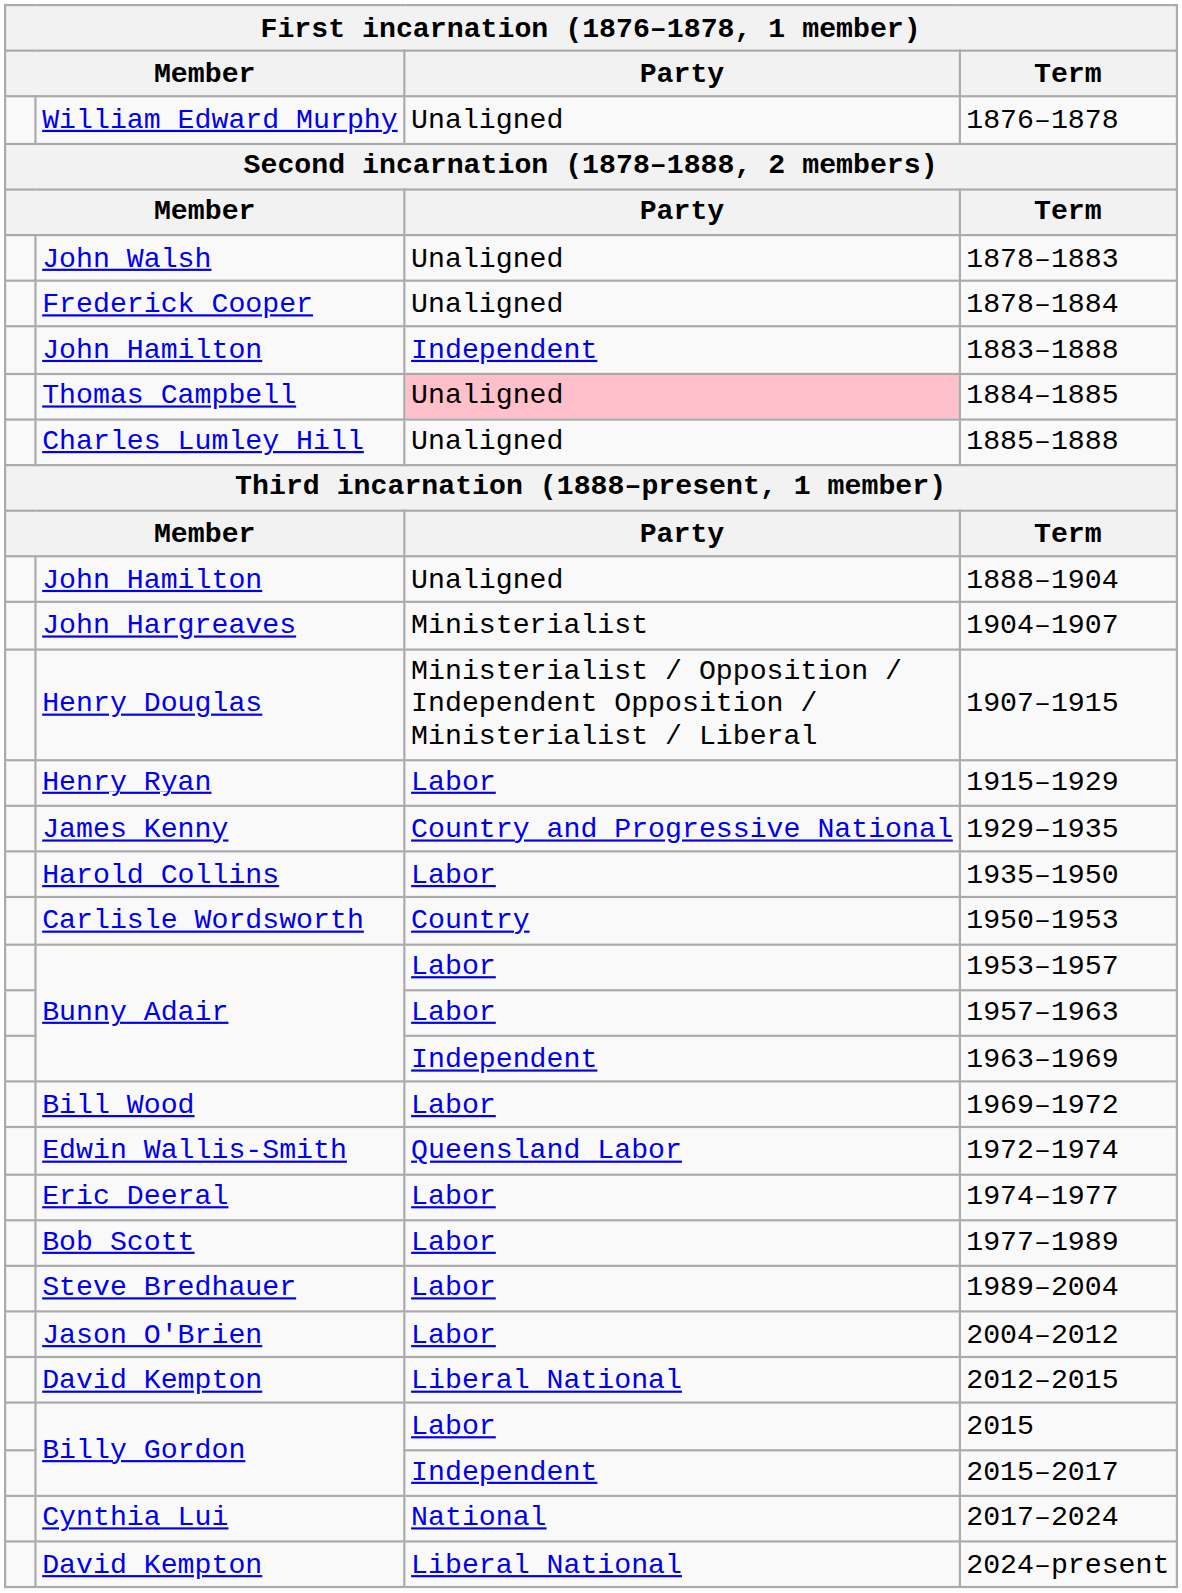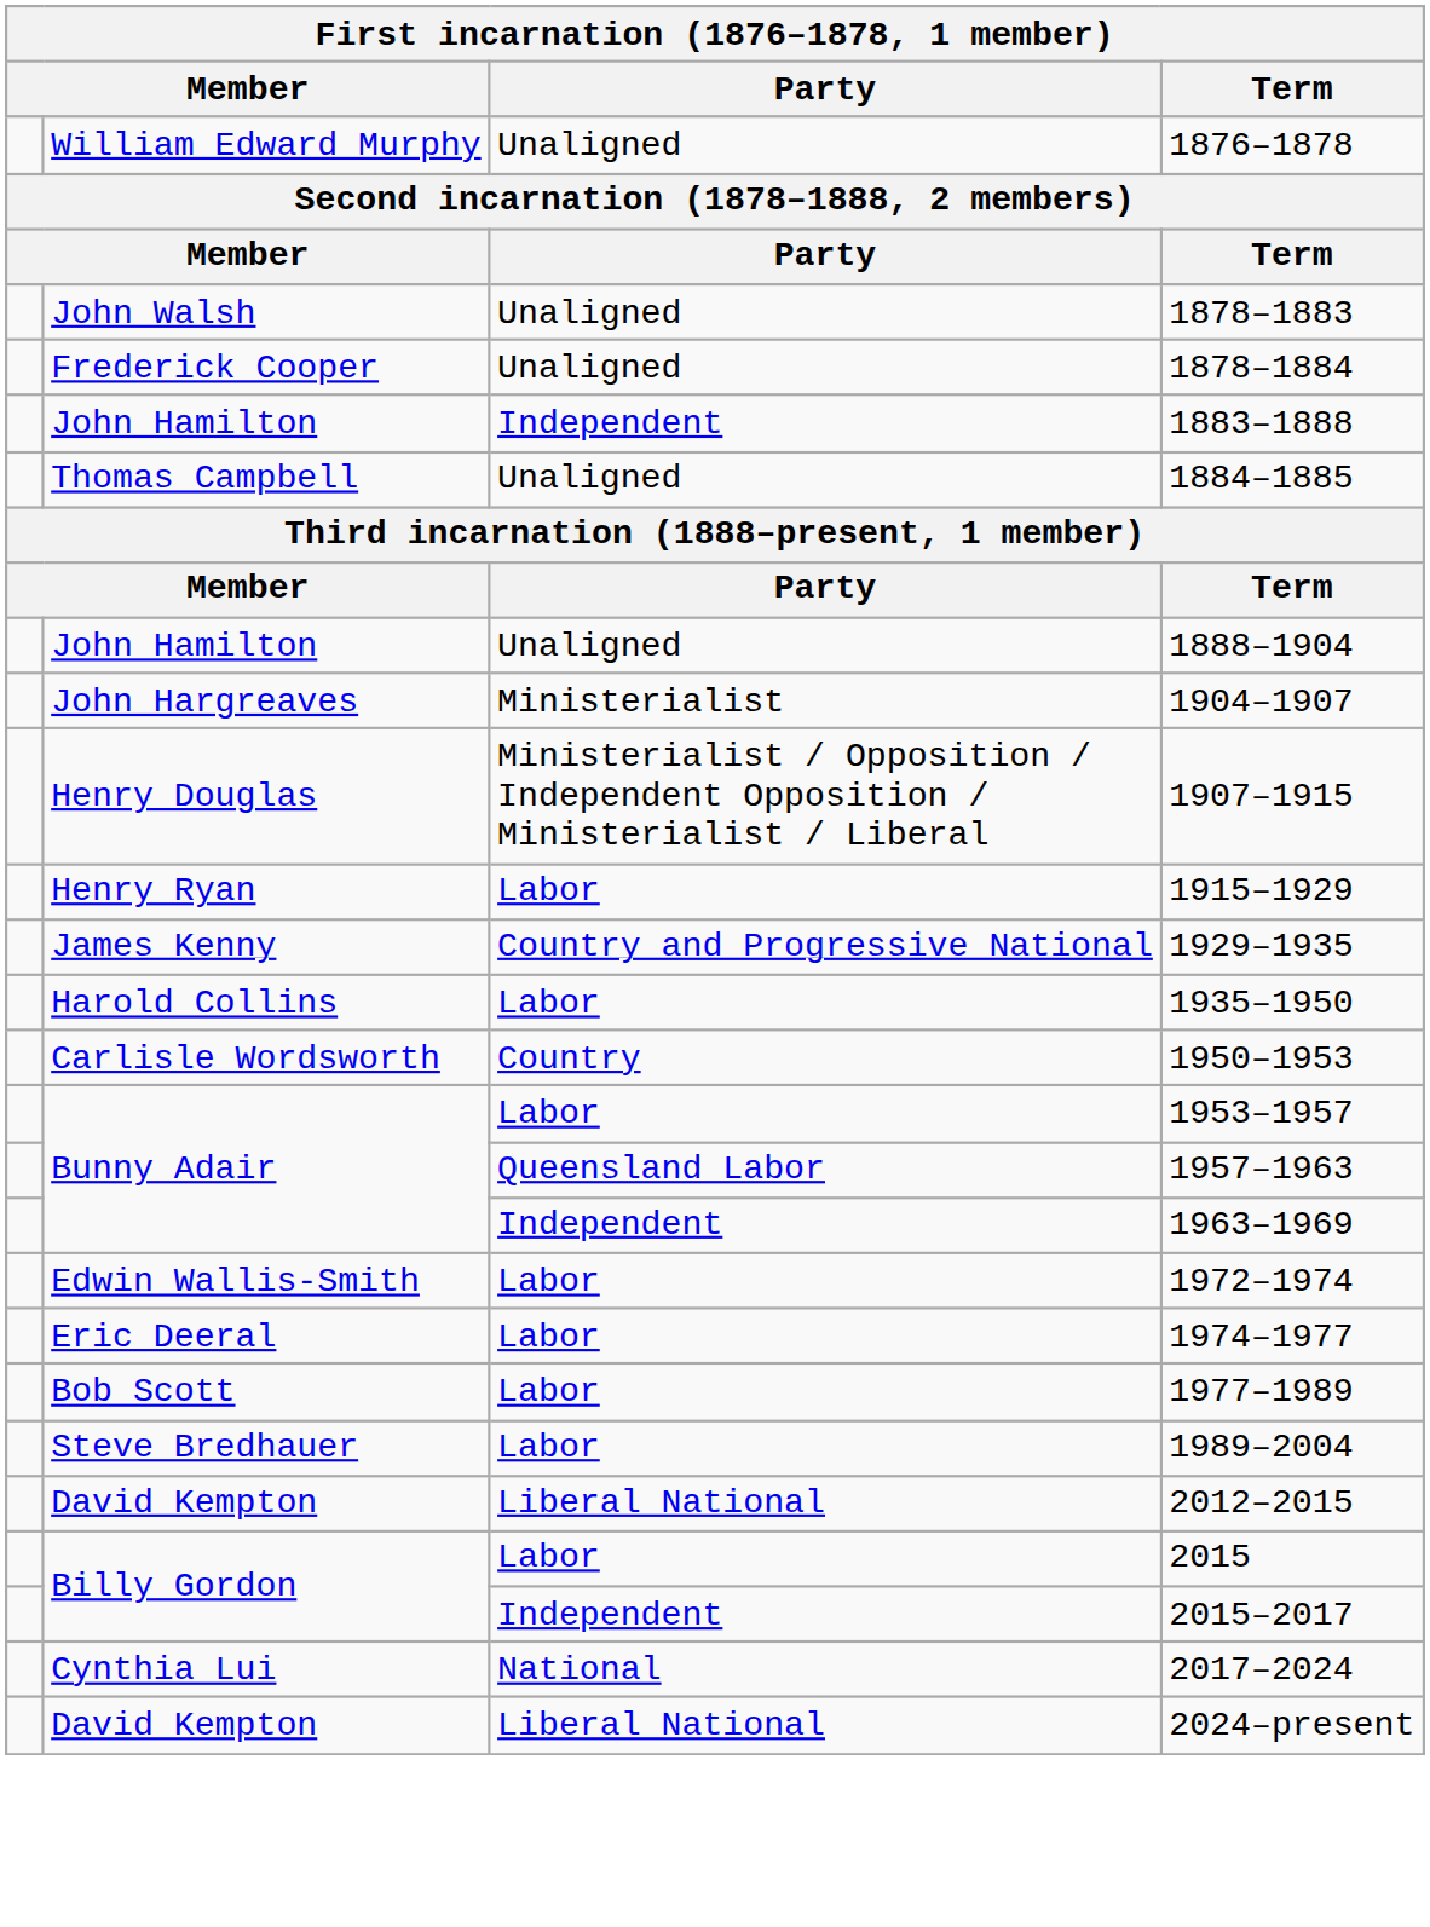1884–1885 | Party: pink background -> no background
- row: Charles Lumley Hill | Unaligned | 1885–1888
1957–1963 | Party: Labor -> Queensland Labor
- row: Bill Wood | Labor | 1969–1972
1972–1974 | Party: Queensland Labor -> Labor
- row: Jason O'Brien | Labor | 2004–2012
